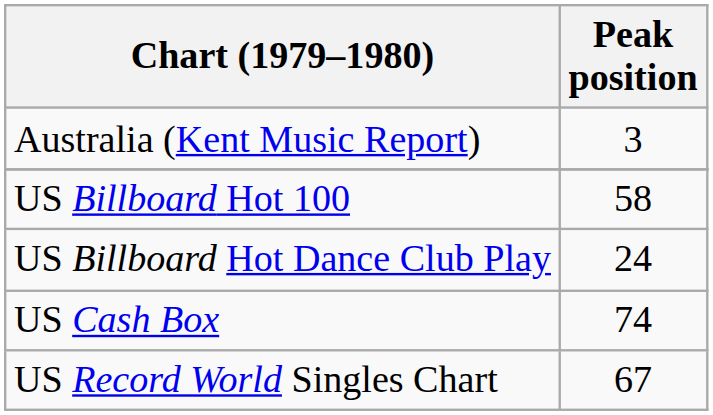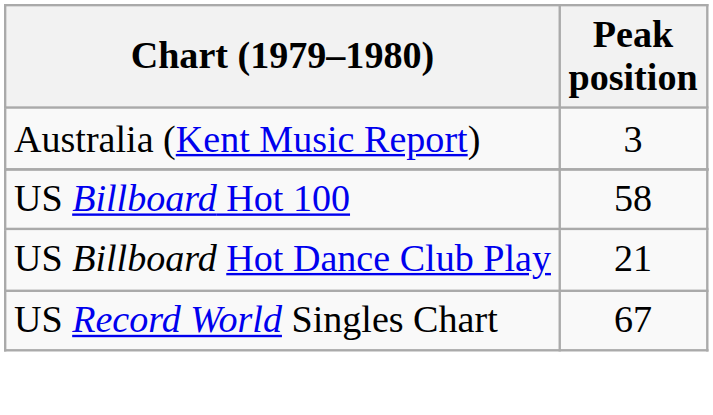US Billboard Hot Dance Club Play | Peak position: 24 -> 21
- row: US Cash Box | 74
